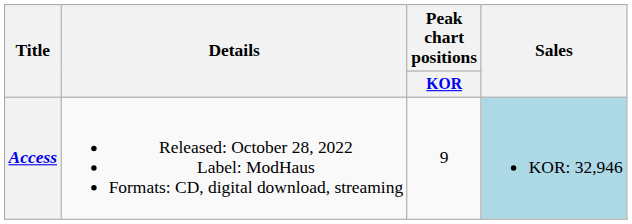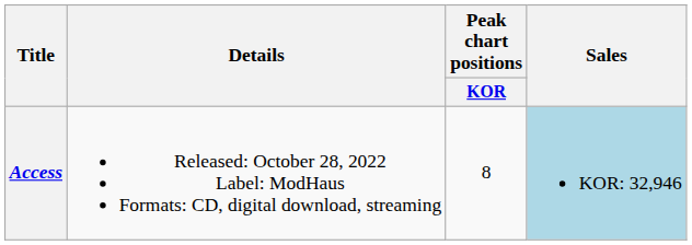Access | Peak chart positions / KOR: 9 -> 8
